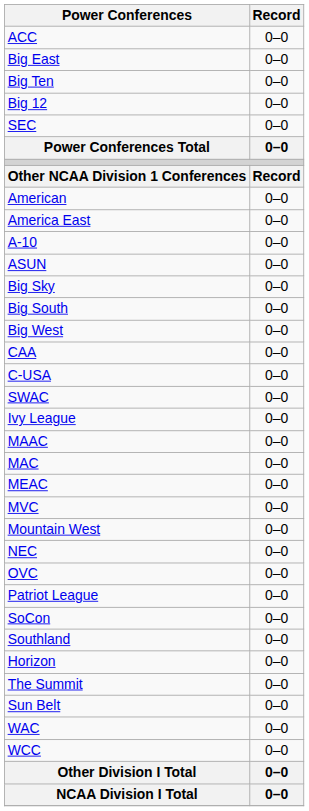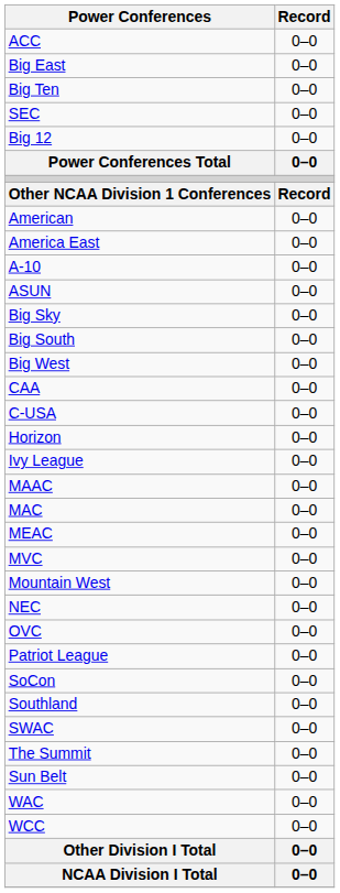rows swapped: Big 12 <-> SEC
rows swapped: Horizon <-> SWAC
